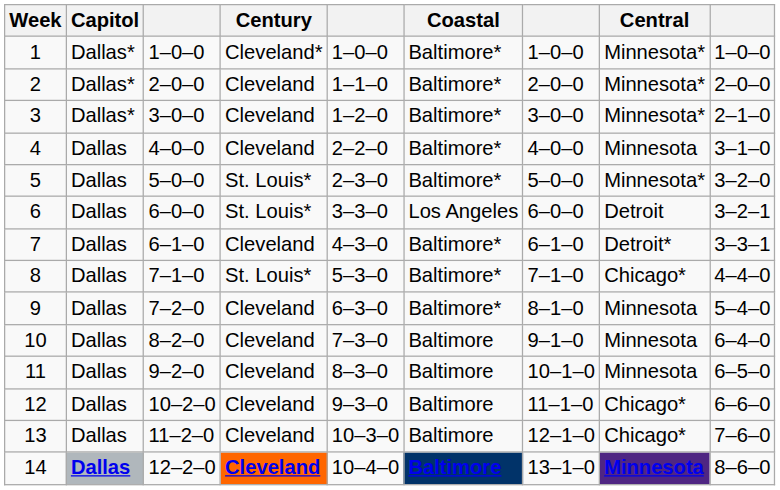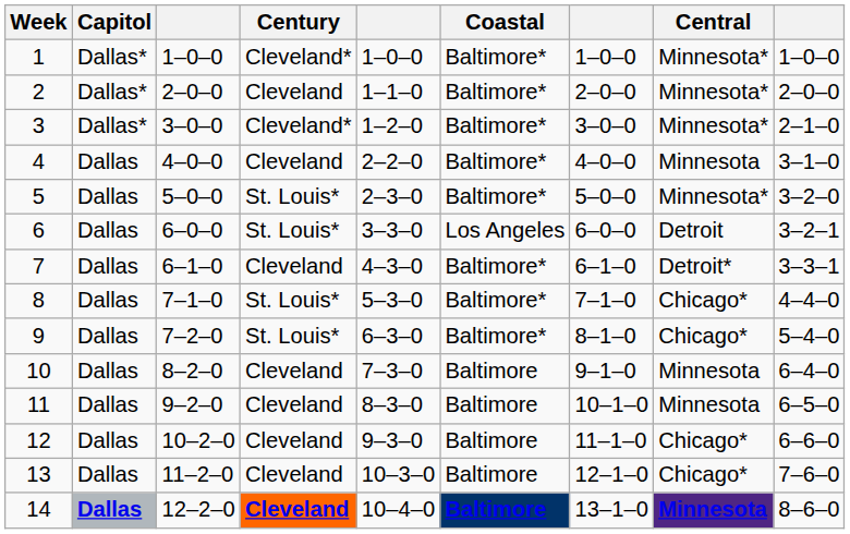3 | Century: Cleveland -> Cleveland*
9 | Century: Cleveland -> St. Louis*
9 | Central: Minnesota -> Chicago*
